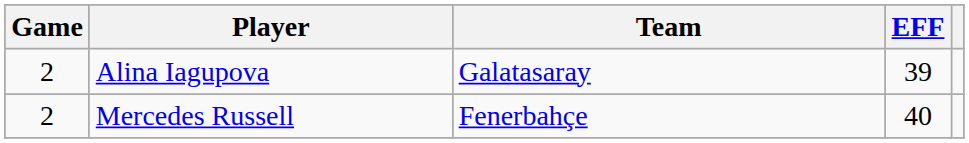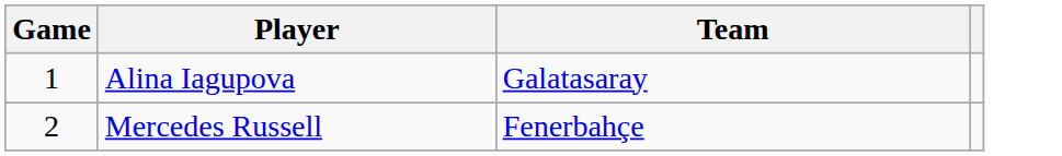- column: EFF | 39 | 40
Alina Iagupova | Game: 2 -> 1
